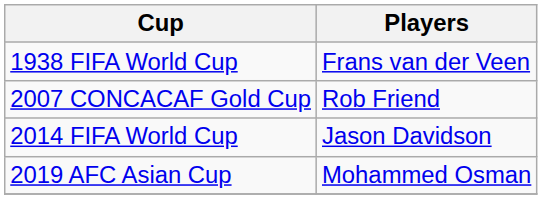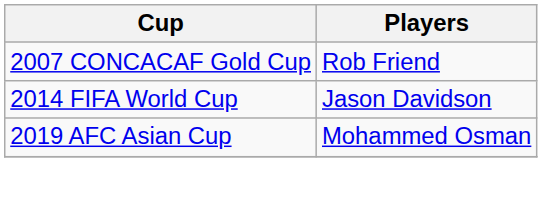- row: 1938 FIFA World Cup | Frans van der Veen
